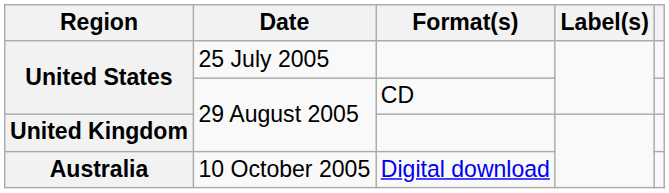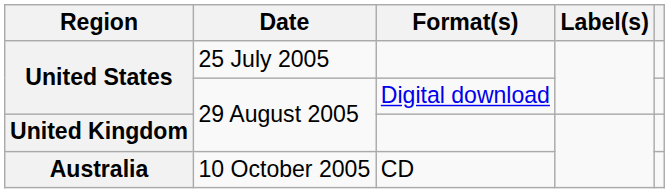United States / 29 August 2005 | Format(s): CD -> Digital download
Australia | Format(s): Digital download -> CD
